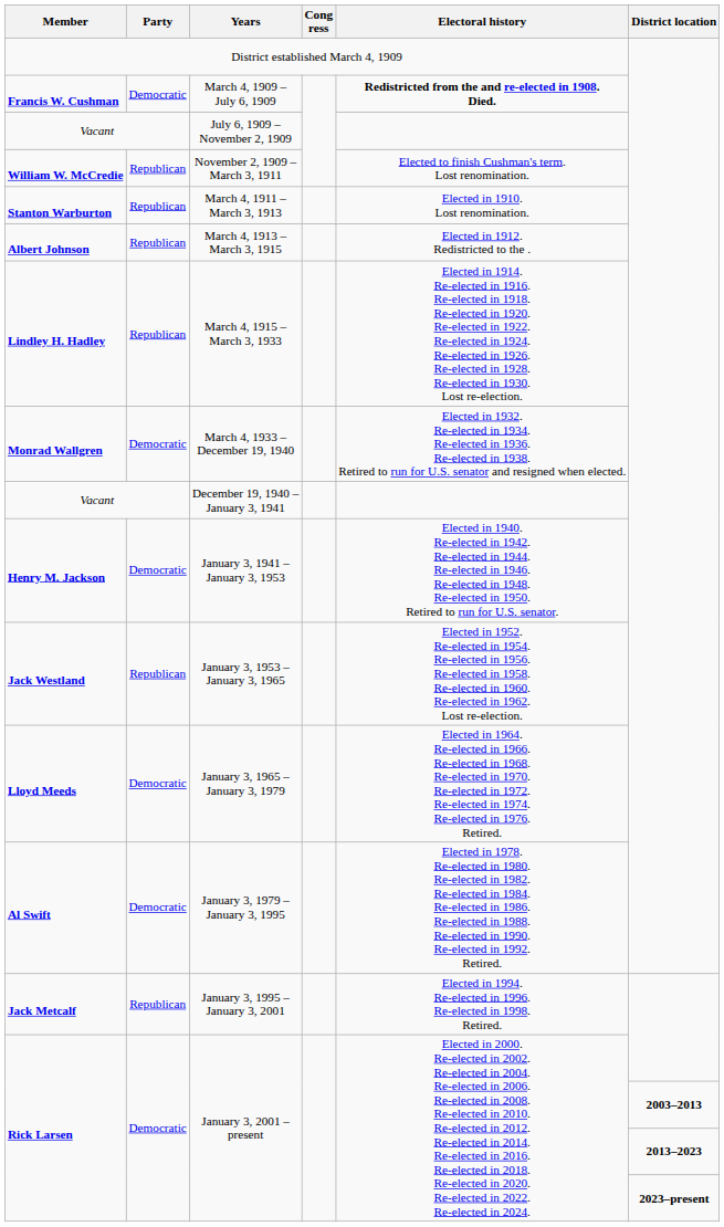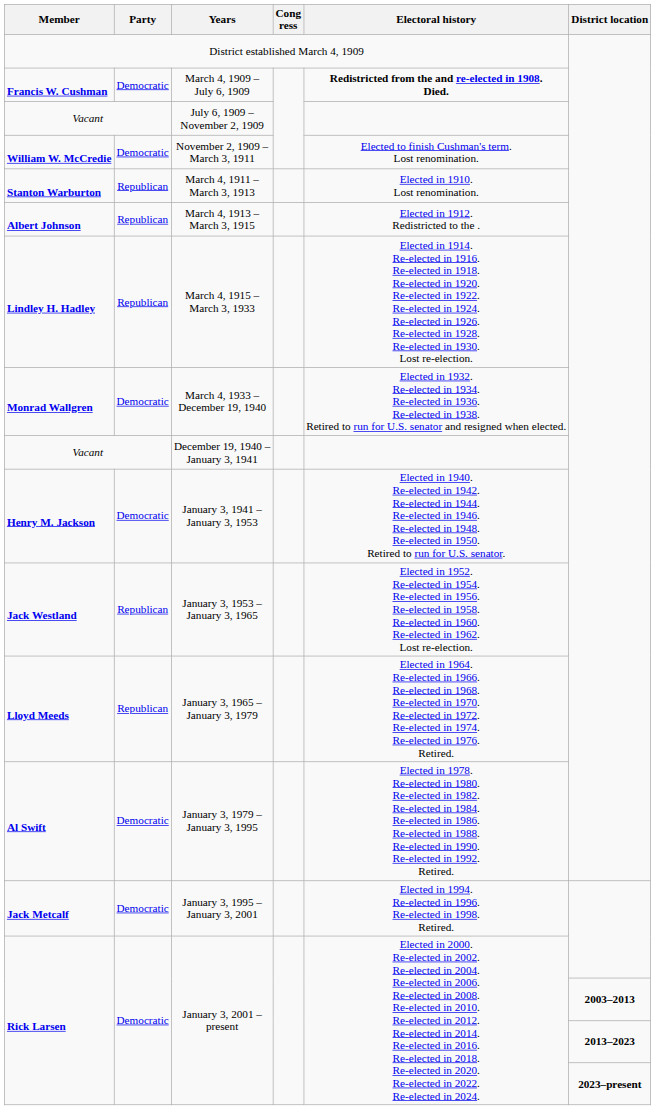November 2, 1909 – March 3, 1911 | Party: Republican -> Democratic
January 3, 1965 – January 3, 1979 | Party: Democratic -> Republican
January 3, 1995 – January 3, 2001 | Party: Republican -> Democratic
